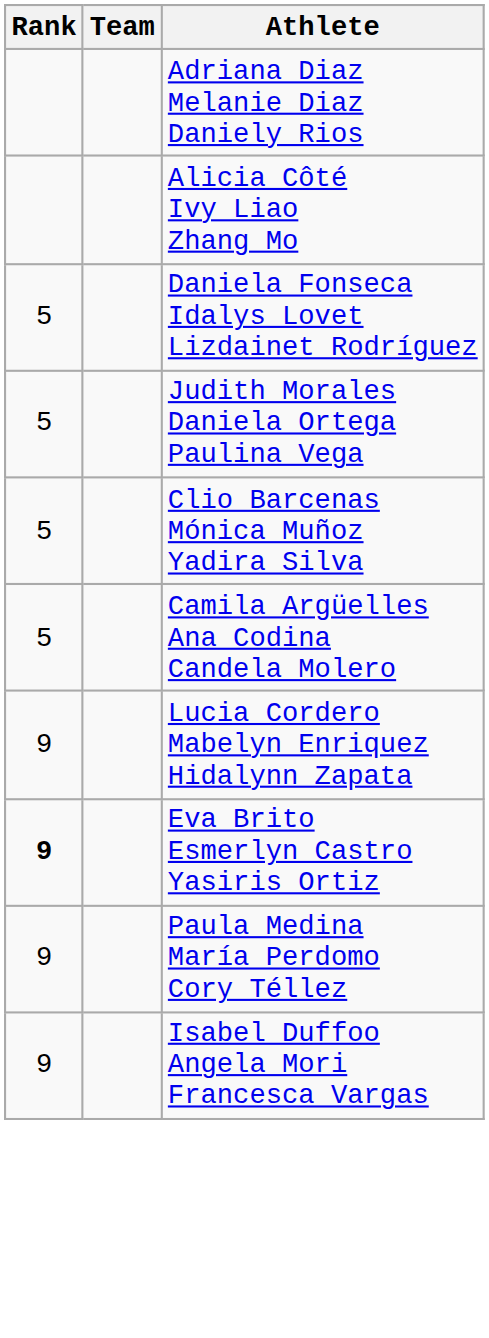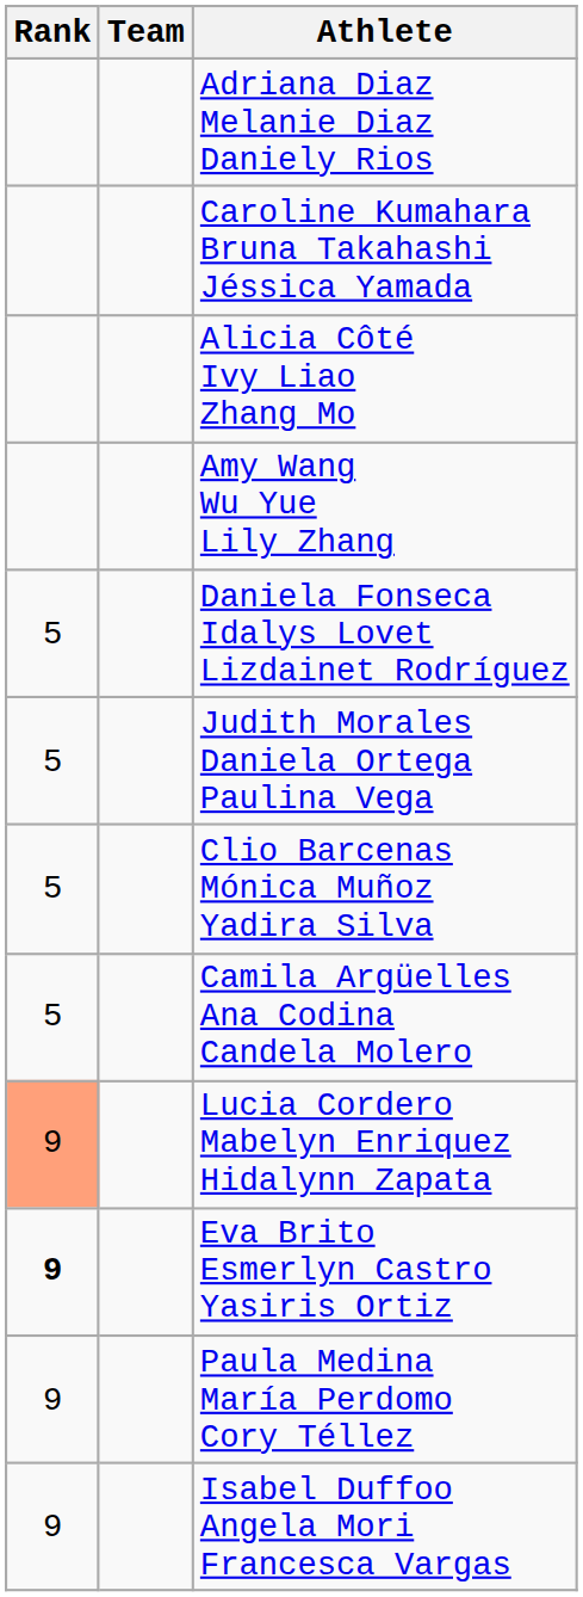+ row: Caroline Kumahara Bruna Takahashi Jéssica Yamada
+ row: Amy Wang Wu Yue Lily Zhang
Lucia Cordero Mabelyn Enriquez Hidalynn Zapata | Rank: no background -> lightsalmon background
